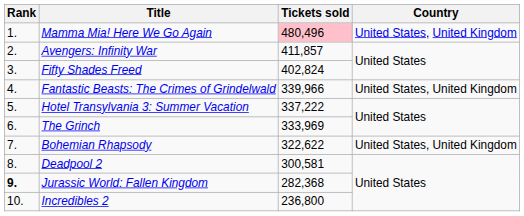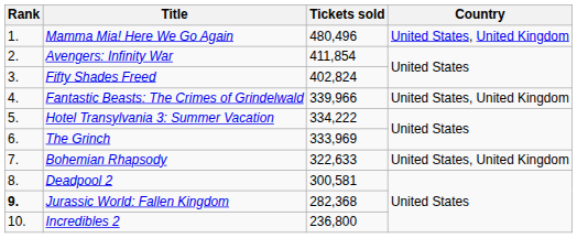Mamma Mia! Here We Go Again | Tickets sold: pink background -> no background
Avengers: Infinity War | Tickets sold: 411,857 -> 411,854
Hotel Transylvania 3: Summer Vacation | Tickets sold: 337,222 -> 334,222
Bohemian Rhapsody | Tickets sold: 322,622 -> 322,633
